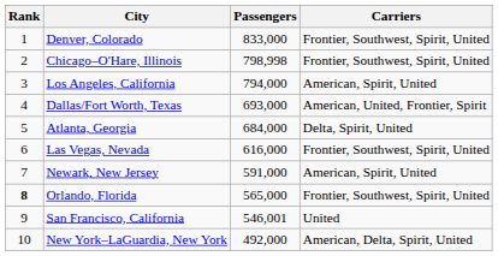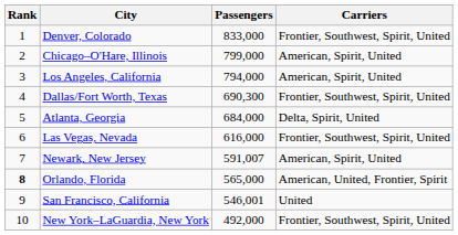Chicago–O'Hare, Illinois | Passengers: 798,998 -> 799,000
Chicago–O'Hare, Illinois | Carriers: Frontier, Southwest, Spirit, United -> American, Spirit, United
Dallas/Fort Worth, Texas | Passengers: 693,000 -> 690,300
Dallas/Fort Worth, Texas | Carriers: American, United, Frontier, Spirit -> Frontier, Southwest, Spirit, United
Newark, New Jersey | Passengers: 591,000 -> 591,007
Orlando, Florida | Carriers: Frontier, Southwest, Spirit, United -> American, United, Frontier, Spirit
New York–LaGuardia, New York | Carriers: American, Delta, Spirit, United -> Frontier, Southwest, Spirit, United
